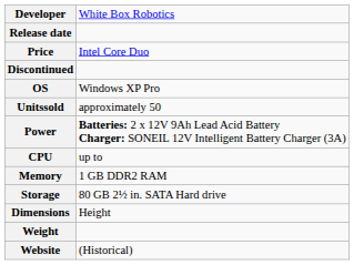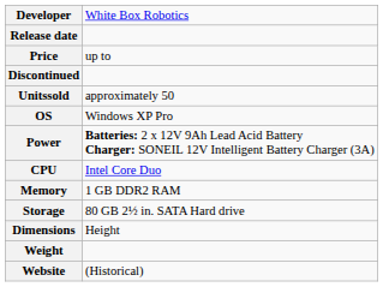Price | column 2: Intel Core Duo -> up to
rows swapped: Unitssold <-> OS
CPU | column 2: up to -> Intel Core Duo
